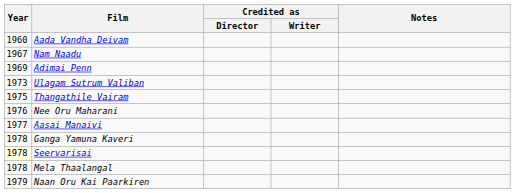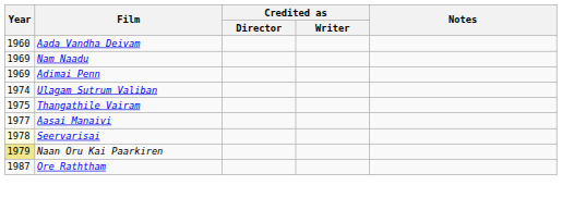Nam Naadu | Year: 1967 -> 1969
Ulagam Sutrum Valiban | Year: 1973 -> 1974
- row: 1976 | Nee Oru Maharani
- row: 1978 | Ganga Yamuna Kaveri
- row: 1978 | Mela Thaalangal
Naan Oru Kai Paarkiren | Year: no background -> khaki background
+ row: 1987 | Ore Raththam
